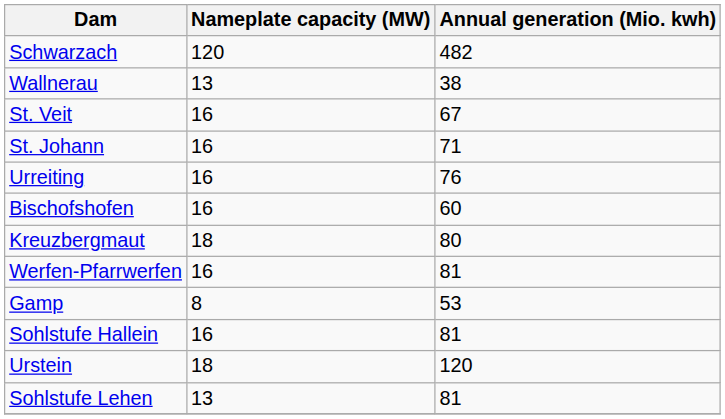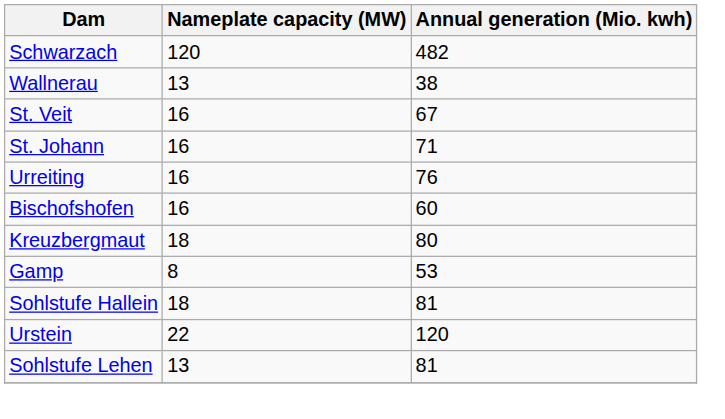- row: Werfen-Pfarrwerfen | 16 | 81
Sohlstufe Hallein | Nameplate capacity (MW): 16 -> 18
Urstein | Nameplate capacity (MW): 18 -> 22
